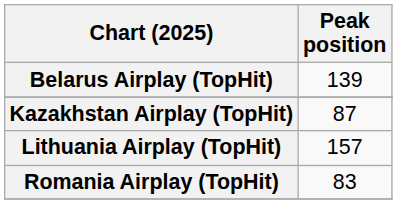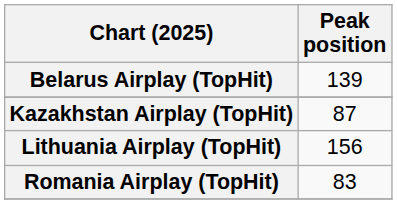Lithuania Airplay (TopHit) | Peak position: 157 -> 156
